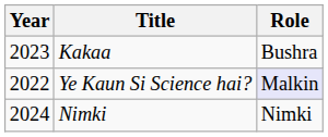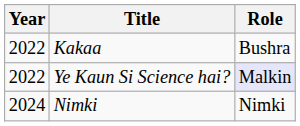Kakaa | Year: 2023 -> 2022
